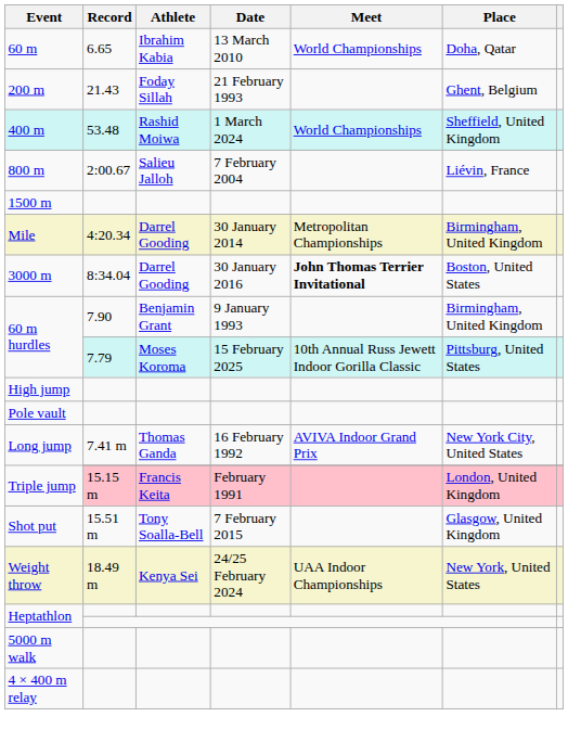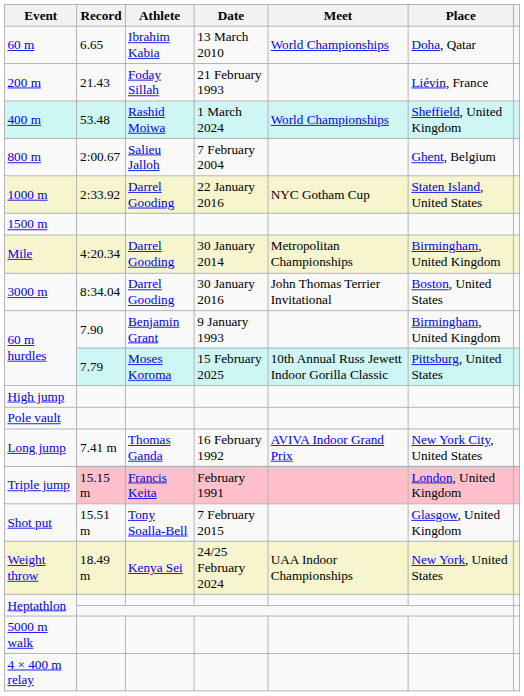200 m | Place: Ghent, Belgium -> Liévin, France
800 m | Place: Liévin, France -> Ghent, Belgium
+ row: 1000 m | 2:33.92 | Darrel Gooding | 22 January 2016 | NYC Gotham Cup | Staten Island, United States
3000 m | Meet: bold -> normal
